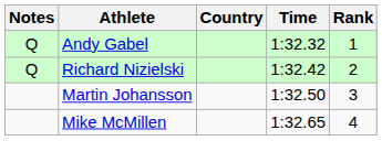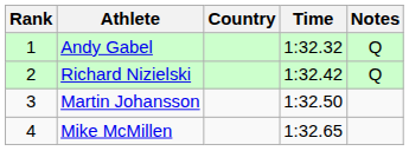columns swapped: Rank <-> Notes
